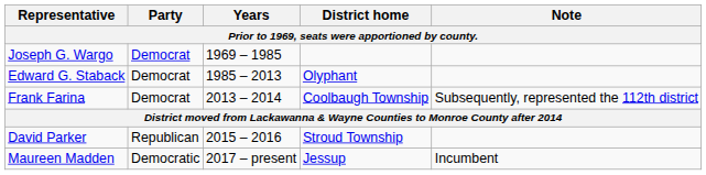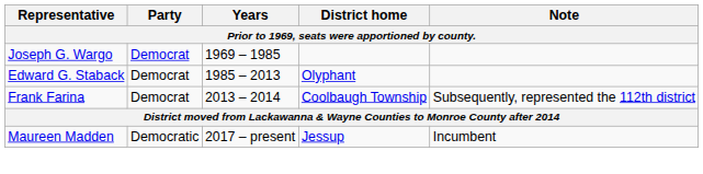- row: David Parker | Republican | 2015 – 2016 | Stroud Township
